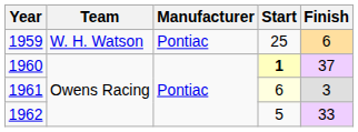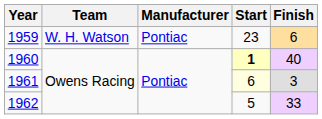1959 | Start: 25 -> 23
1960 | Finish: 37 -> 40
